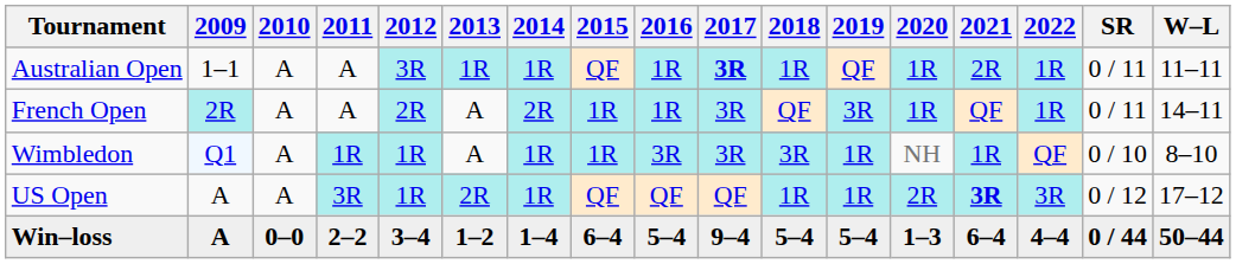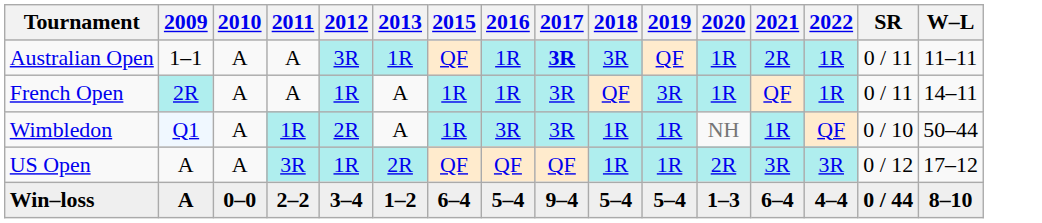- column: 2014 | 1R | 2R | 1R | 1R | 1–4
Australian Open | 2018: 1R -> 3R
French Open | 2012: 2R -> 1R
Wimbledon | 2012: 1R -> 2R
Wimbledon | 2018: 3R -> 1R
Wimbledon | W–L: 8–10 -> 50–44
US Open | 2021: bold -> normal
Win–loss | W–L: 50–44 -> 8–10
